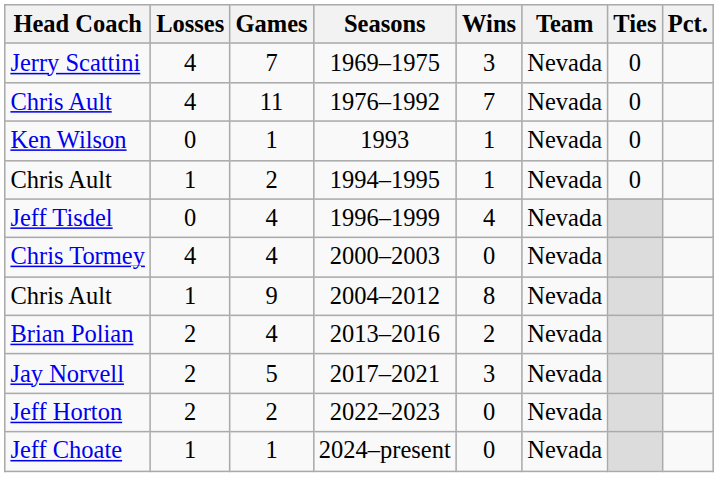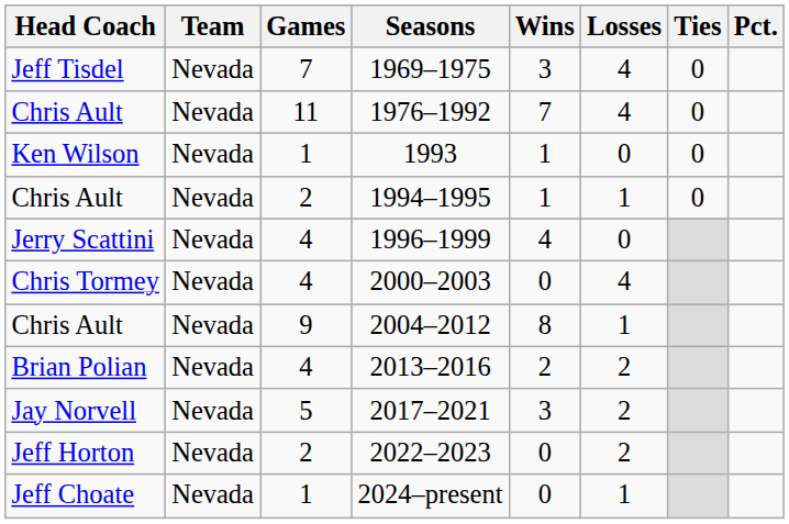columns swapped: Team <-> Losses
1969–1975 | Head Coach: Jerry Scattini -> Jeff Tisdel
1996–1999 | Head Coach: Jeff Tisdel -> Jerry Scattini
